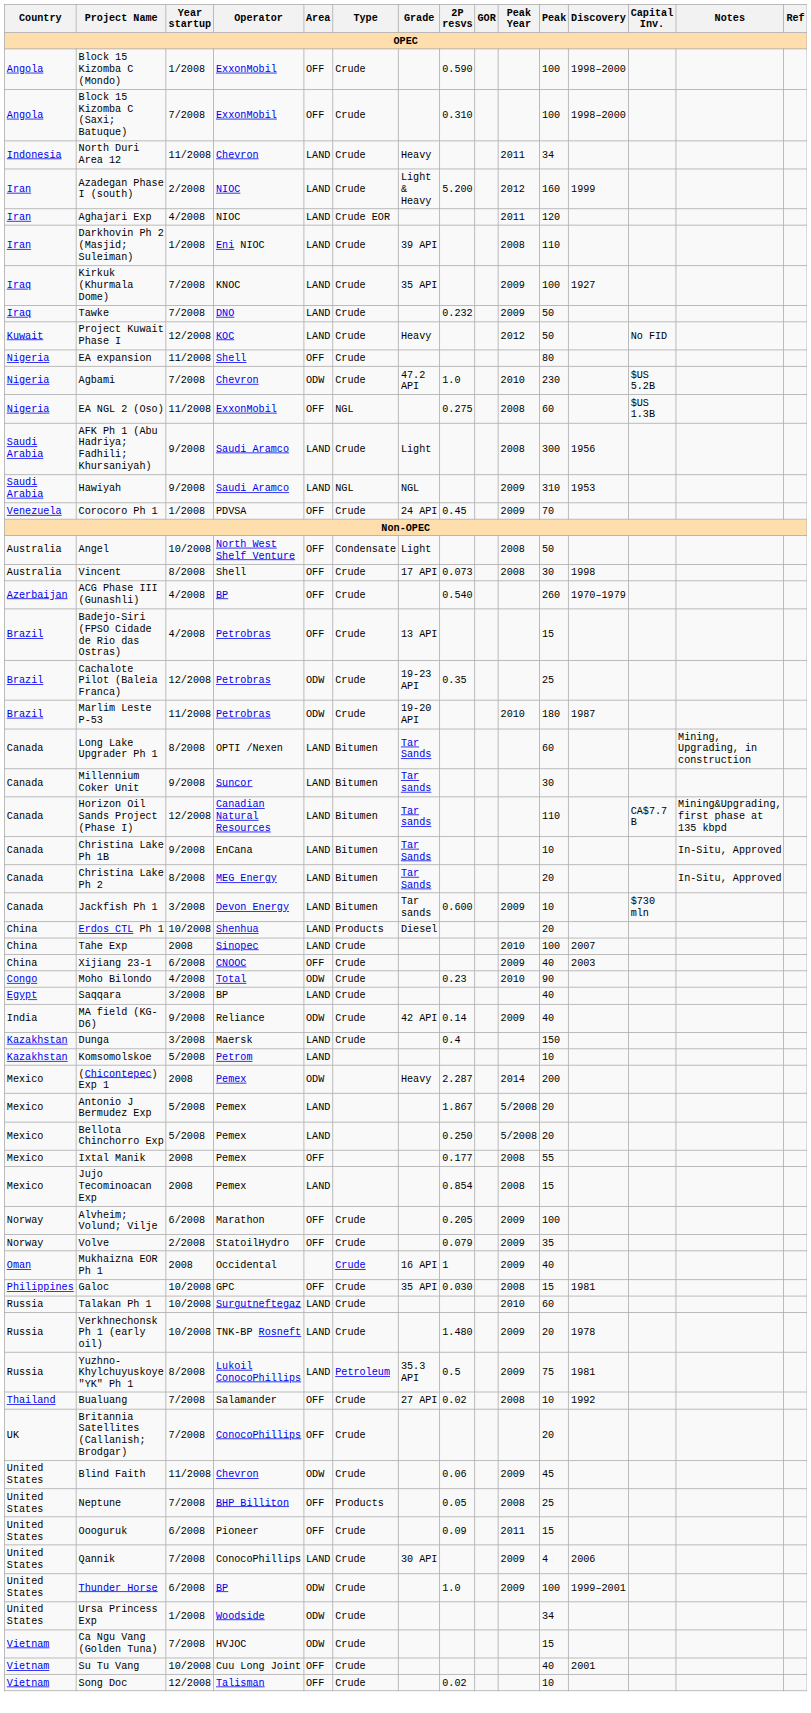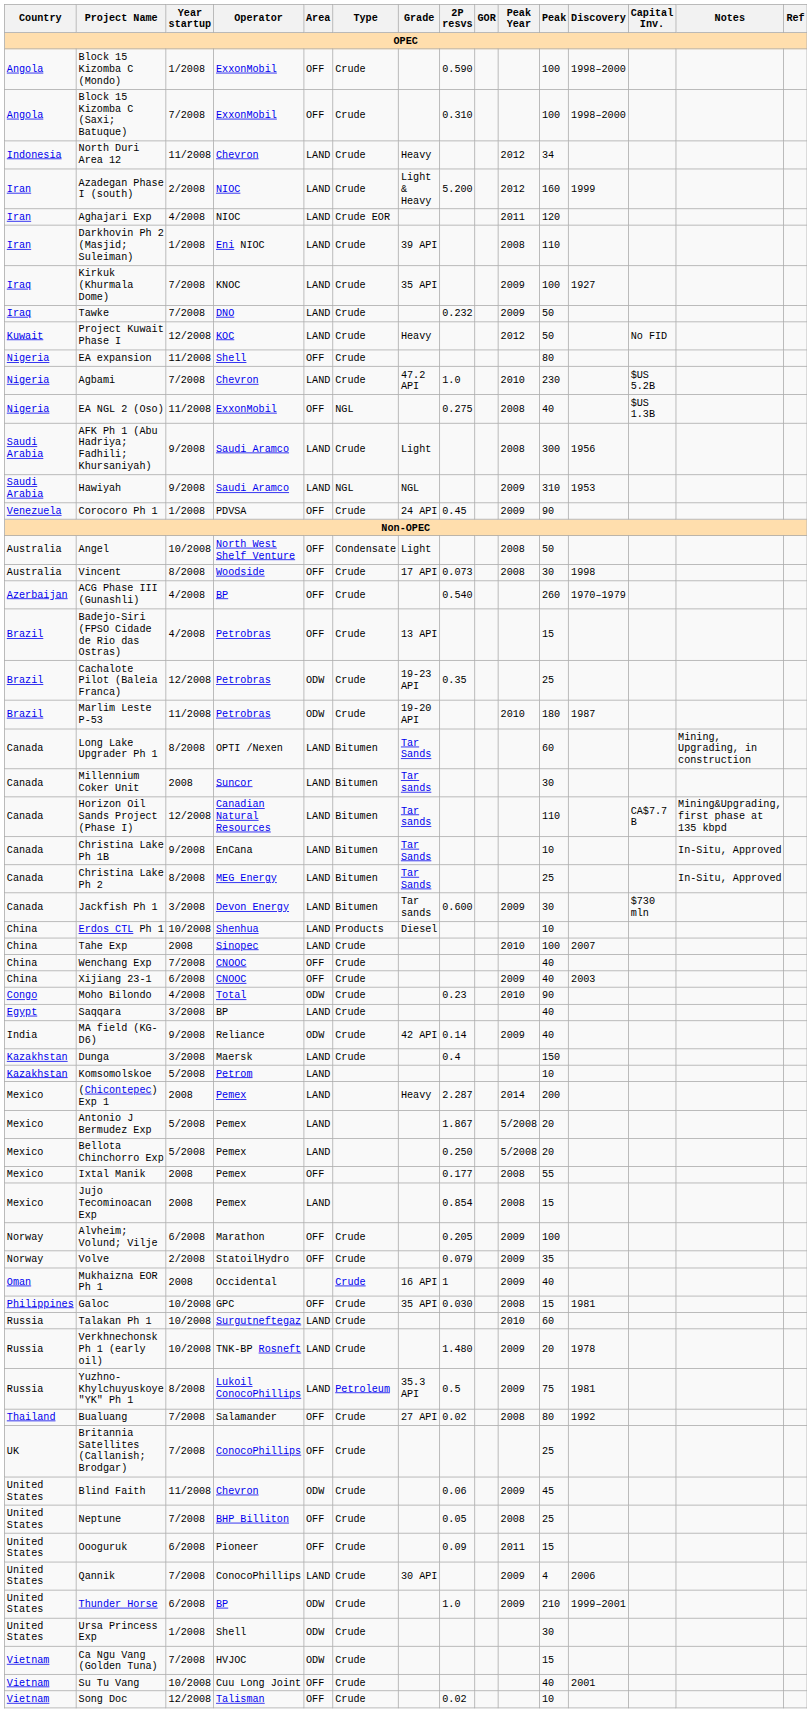North Duri Area 12 | Peak Year: 2011 -> 2012
Agbami | Area: ODW -> LAND
EA NGL 2 (Oso) | Peak: 60 -> 40
Corocoro Ph 1 | Peak: 70 -> 90
Vincent | Operator: Shell -> Woodside
Millennium Coker Unit | Year startup: 9/2008 -> 2008
Christina Lake Ph 2 | Peak: 20 -> 25
Jackfish Ph 1 | Peak: 10 -> 30
Erdos CTL Ph 1 | Peak: 20 -> 10
+ row: China | Wenchang Exp | 7/2008 | CNOOC | OFF | Crude | 40
(Chicontepec) Exp 1 | Area: ODW -> LAND
Bualuang | Peak: 10 -> 80
Britannia Satellites (Callanish; Brodgar) | Peak: 20 -> 25
Neptune | Type: Products -> Crude
Thunder Horse | Peak: 100 -> 210
Ursa Princess Exp | Operator: Woodside -> Shell
Ursa Princess Exp | Peak: 34 -> 30
